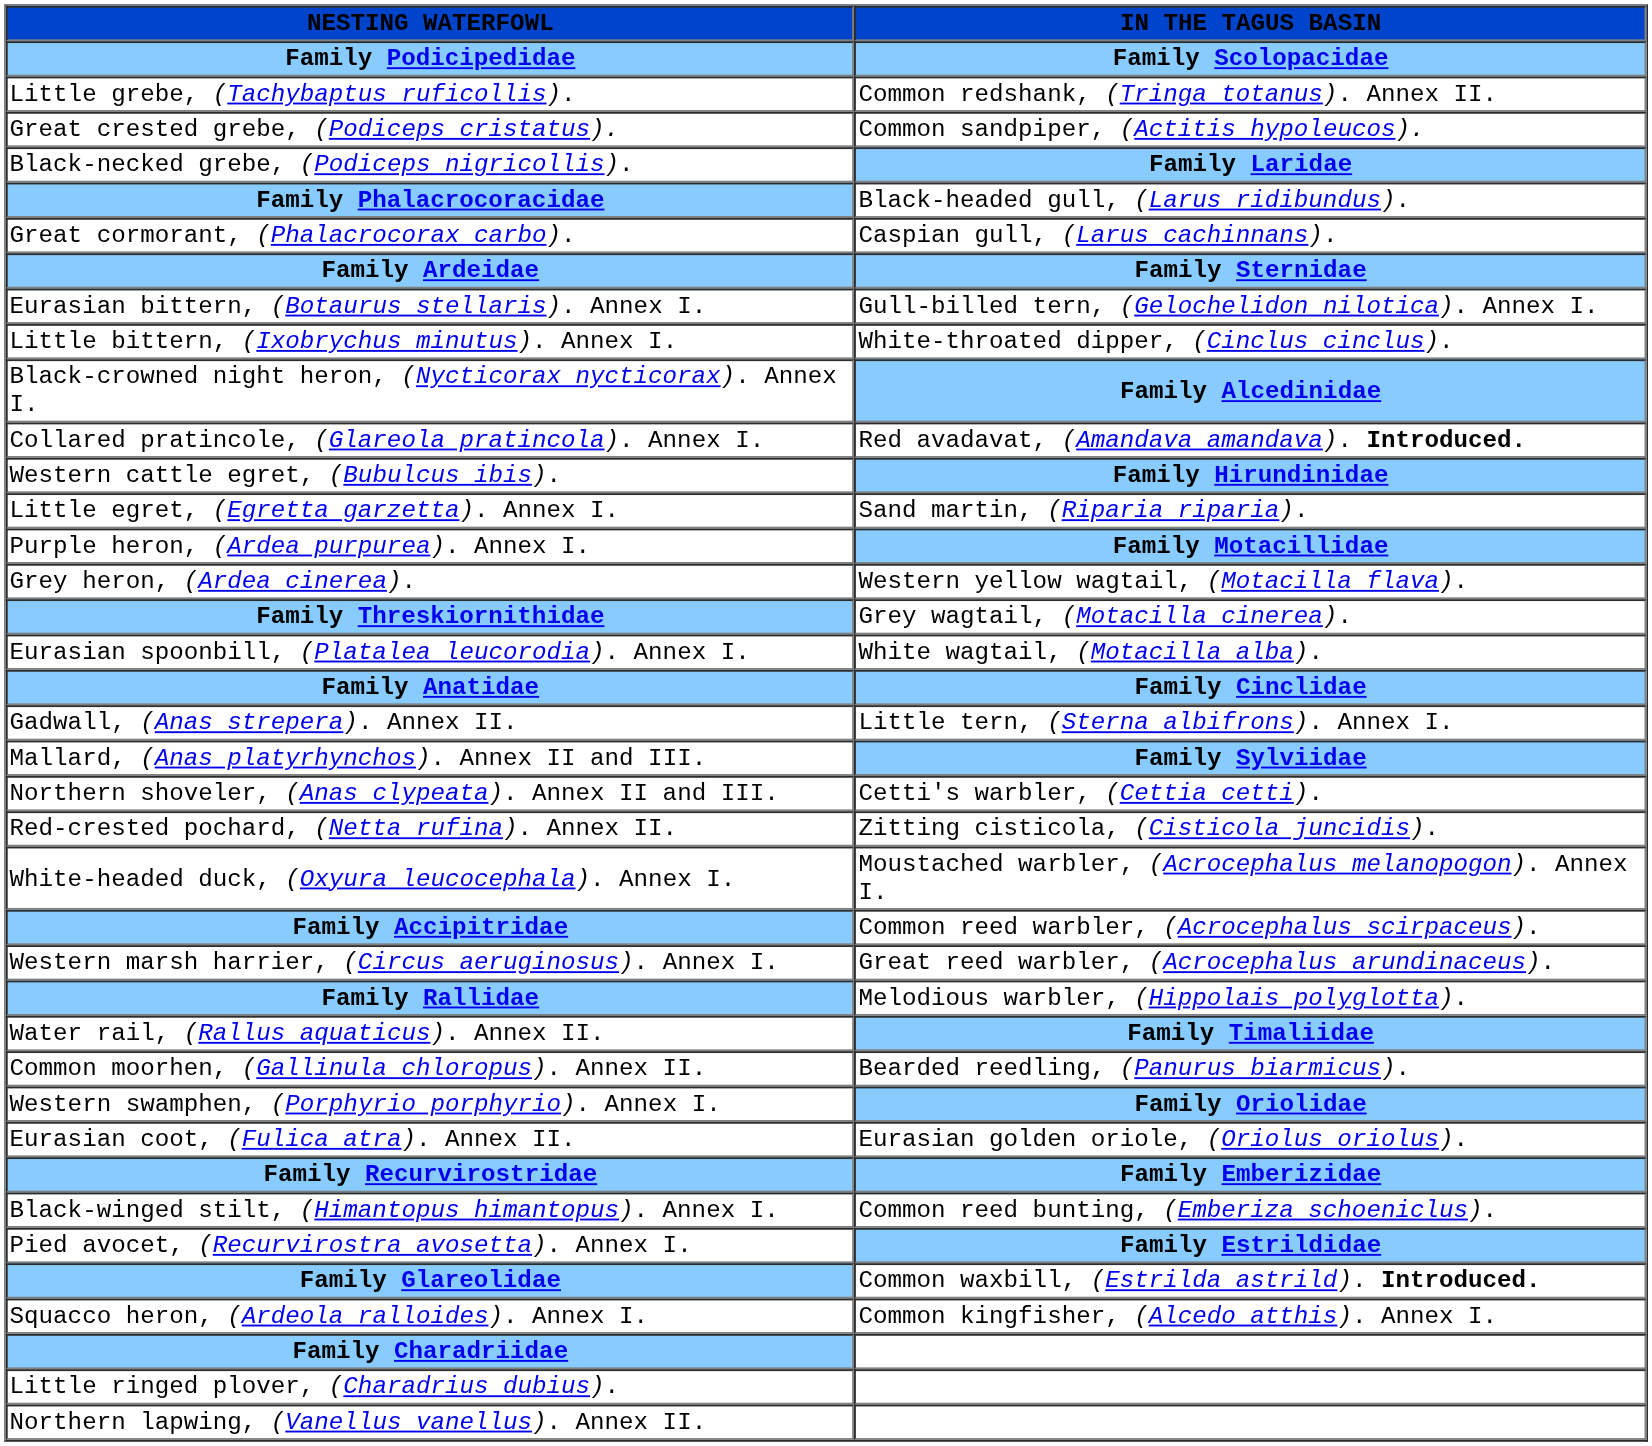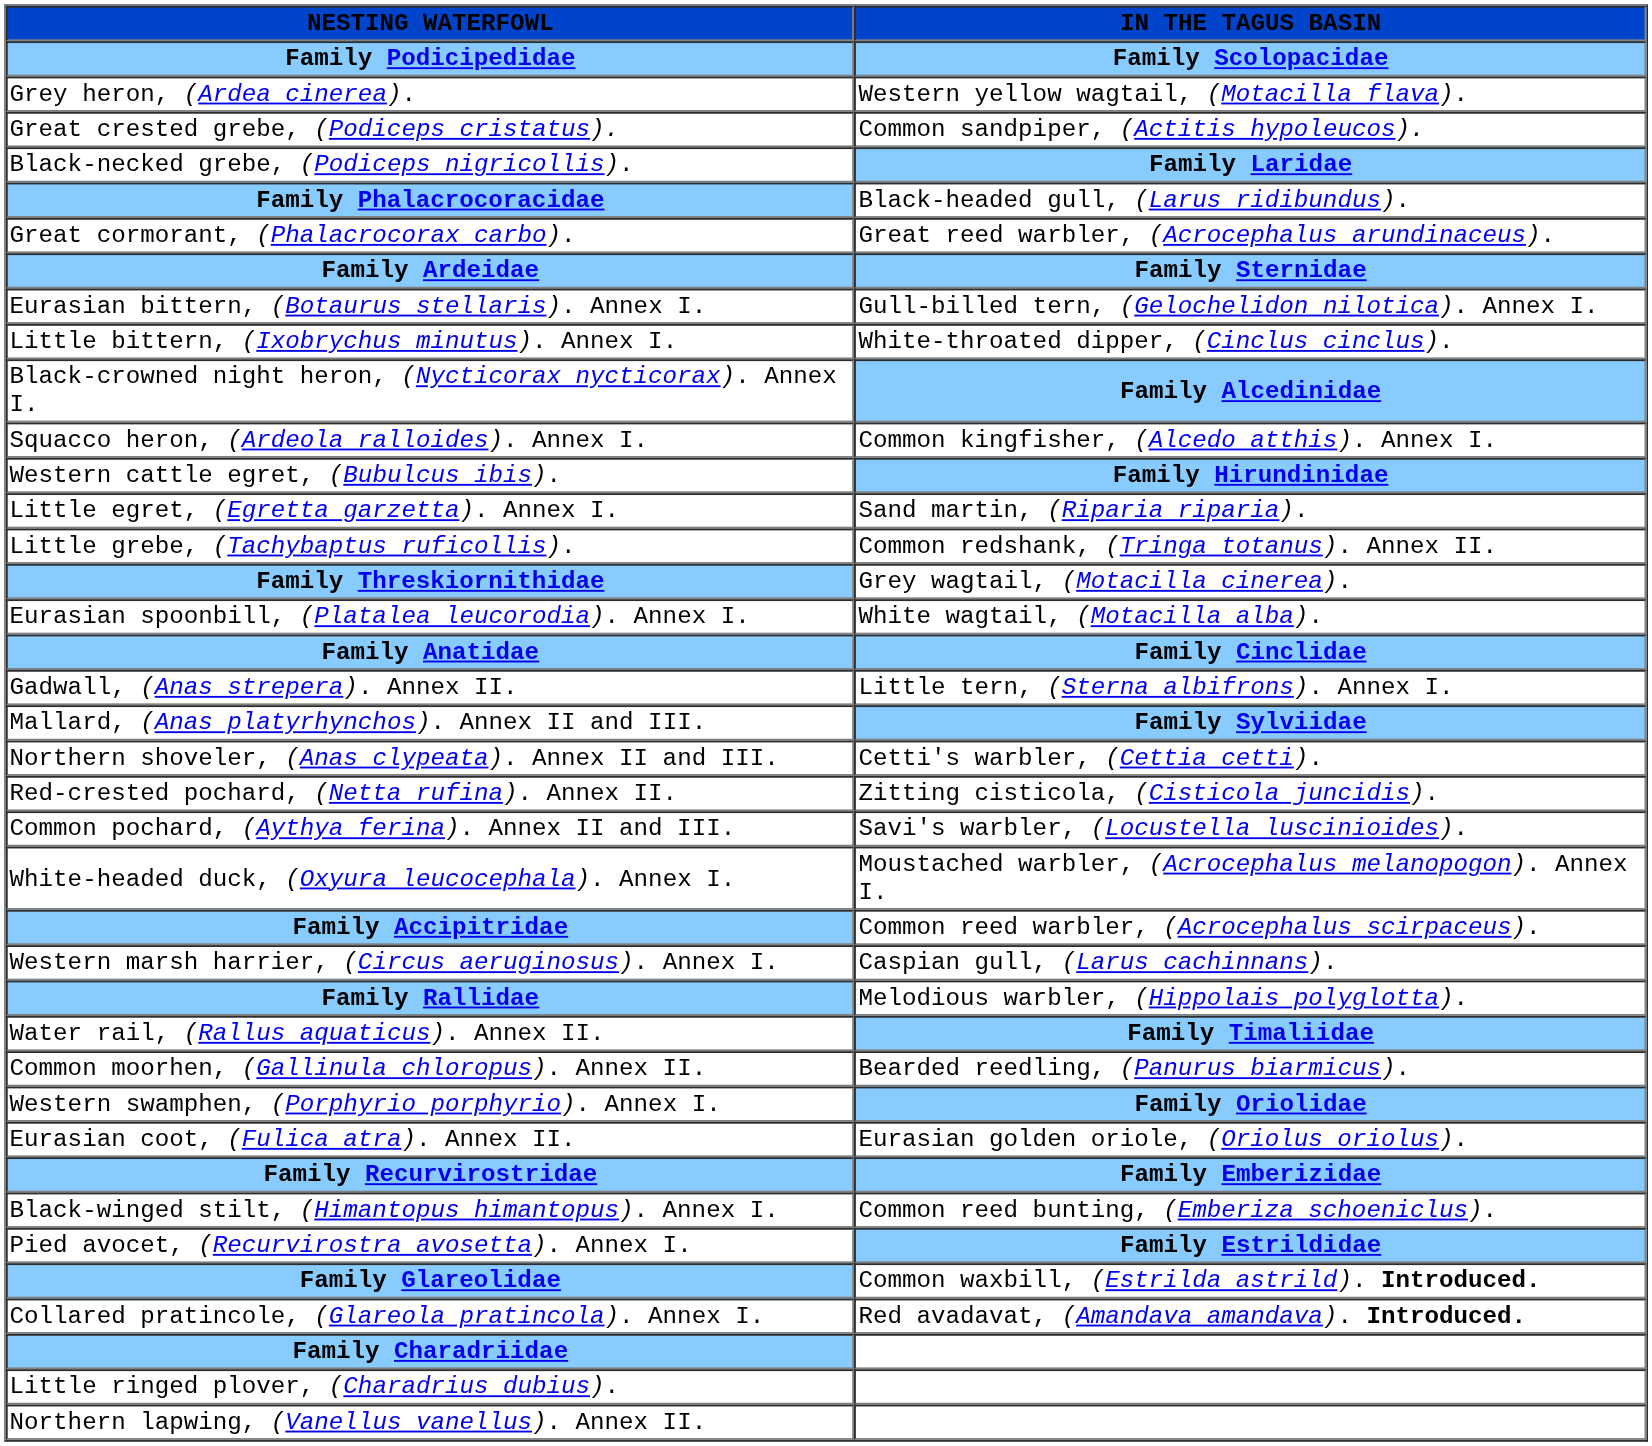rows swapped: Little grebe, (Tachybaptus ruficollis). <-> Grey heron, (Ardea cinerea).
Great cormorant, (Phalacrocorax carbo). | IN THE TAGUS BASIN / Family Scolopacidae: Caspian gull, (Larus cachinnans). -> Great reed warbler, (Acrocephalus arundinaceus).
rows swapped: Squacco heron, (Ardeola ralloides). Annex I. <-> Collared pratincole, (Glareola pratincola). Annex I.
- row: Purple heron, (Ardea purpurea). Annex I. | Family Motacillidae
+ row: Common pochard, (Aythya ferina). Annex II and III. | Savi's warbler, (Locustella luscinioides).
Western marsh harrier, (Circus aeruginosus). Annex I. | IN THE TAGUS BASIN / Family Scolopacidae: Great reed warbler, (Acrocephalus arundinaceus). -> Caspian gull, (Larus cachinnans).
